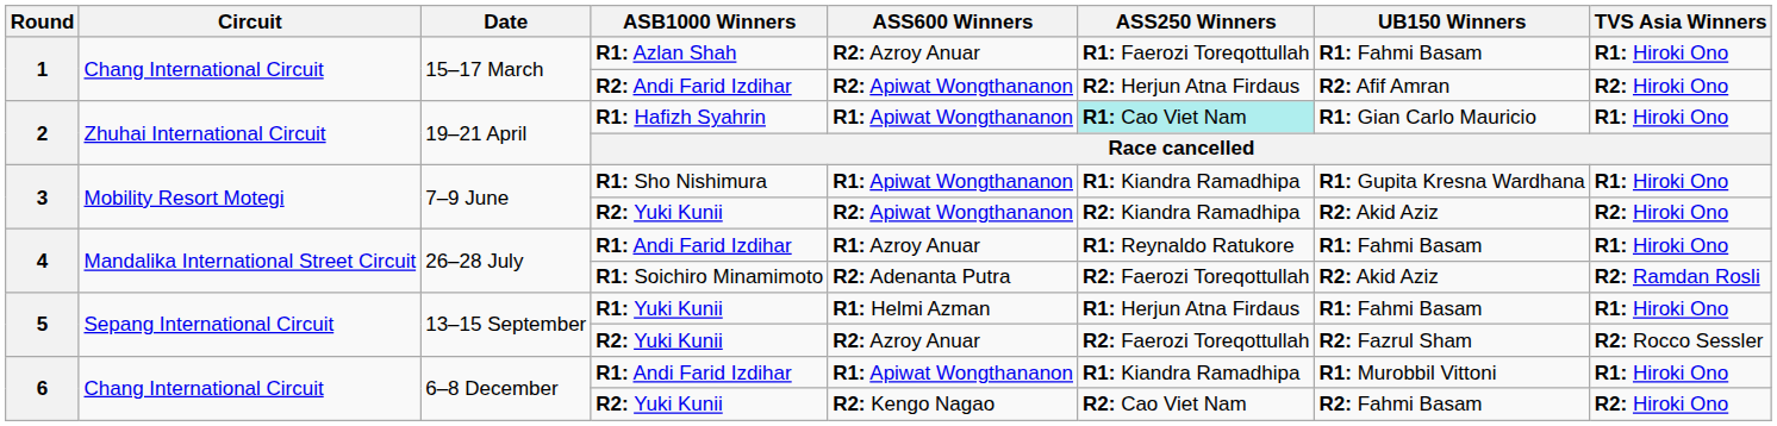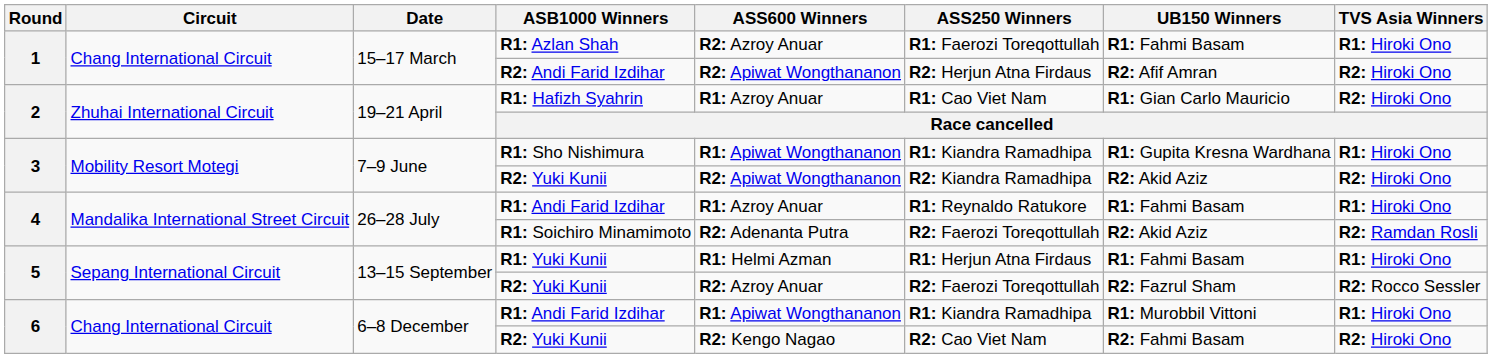R1: Hafizh Syahrin | ASS600 Winners: R1: Apiwat Wongthananon -> R1: Azroy Anuar
R1: Hafizh Syahrin | ASS250 Winners: paleturquoise background -> no background
R1: Hafizh Syahrin | TVS Asia Winners: R1: Hiroki Ono -> R2: Hiroki Ono
